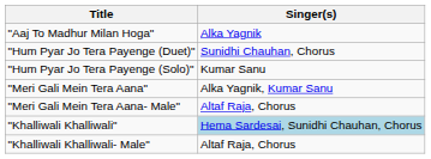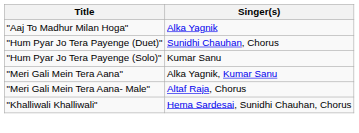"Khalliwali Khalliwali" | Singer(s): lightblue background -> no background
- row: "Khalliwali Khalliwali- Male" | Altaf Raja, Chorus
